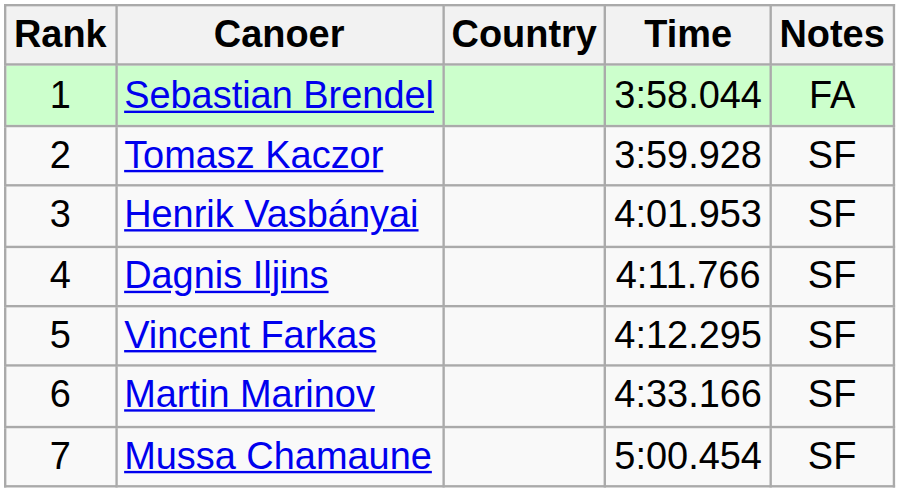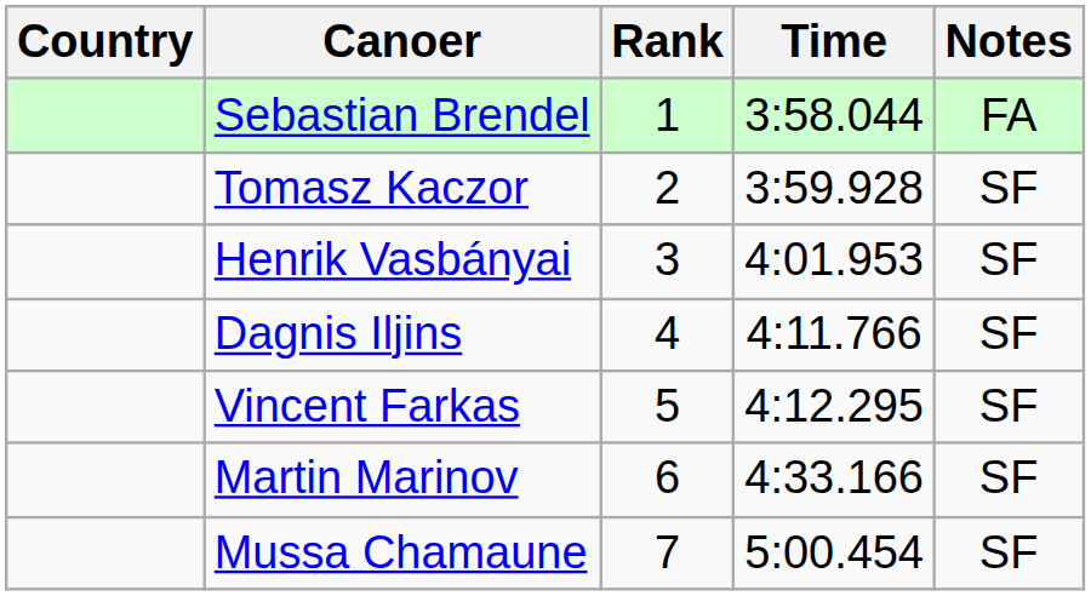columns swapped: Rank <-> Country
